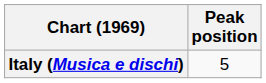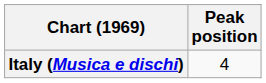Italy (Musica e dischi) | Peak position: 5 -> 4
